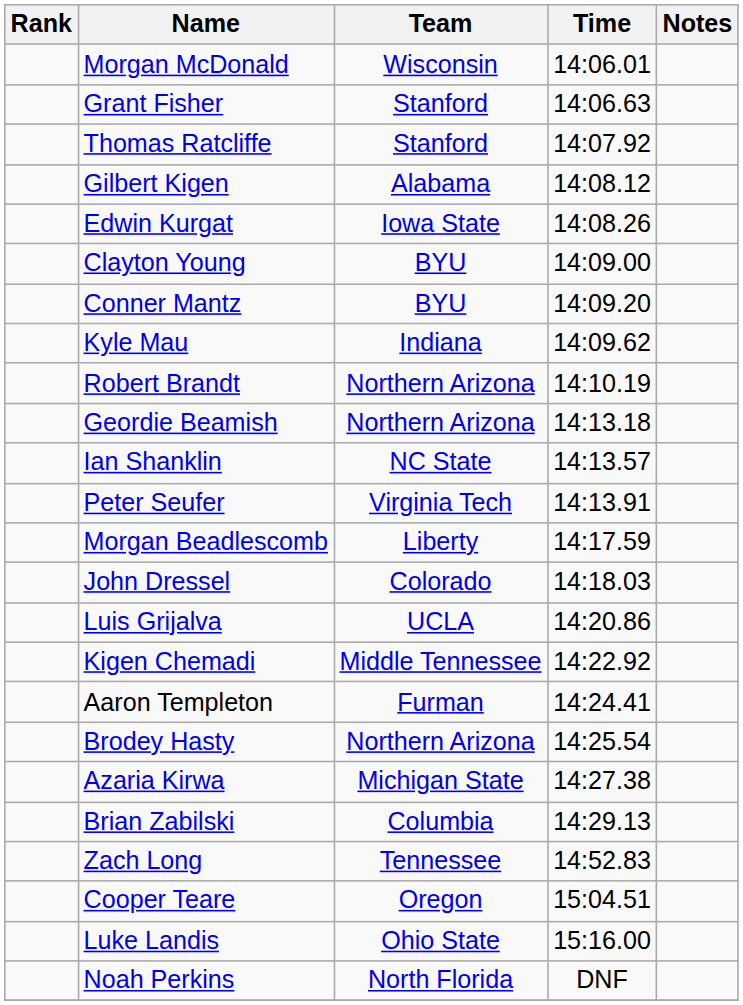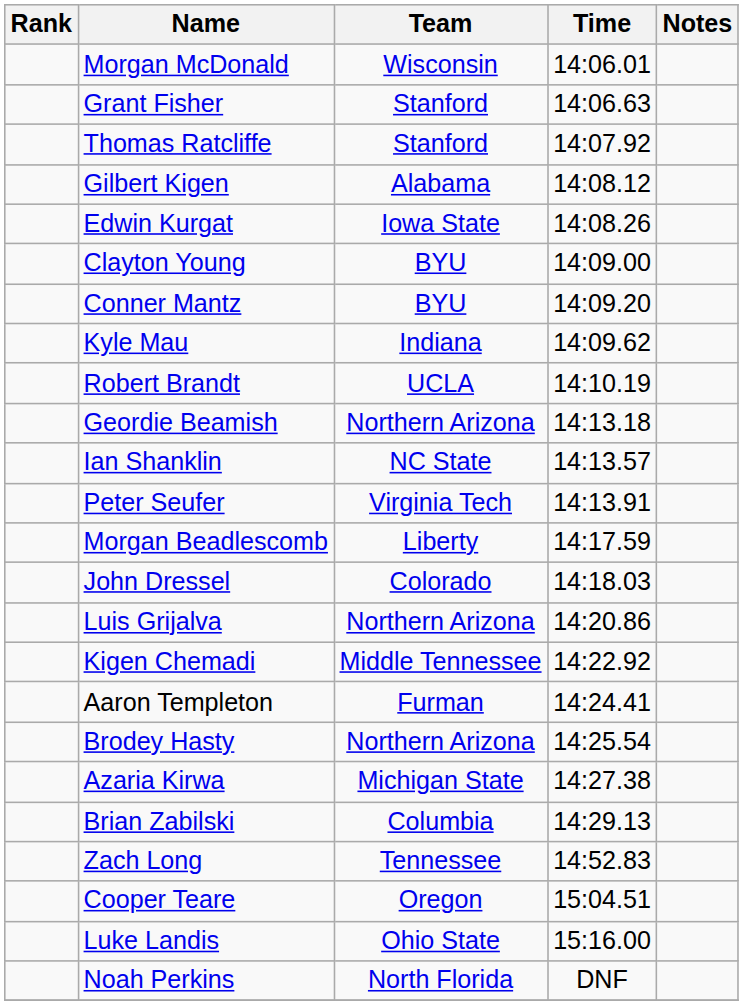Robert Brandt | Team: Northern Arizona -> UCLA
Luis Grijalva | Team: UCLA -> Northern Arizona
